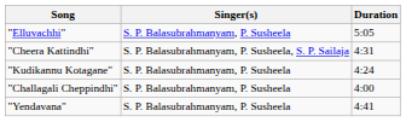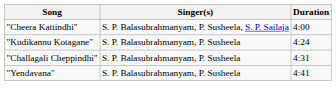- row: "Elluvachhi" | S. P. Balasubrahmanyam, P. Susheela | 5:05
"Cheera Kattindhi" | Duration: 4:31 -> 4:00
"Challagali Cheppindhi" | Duration: 4:00 -> 4:31
